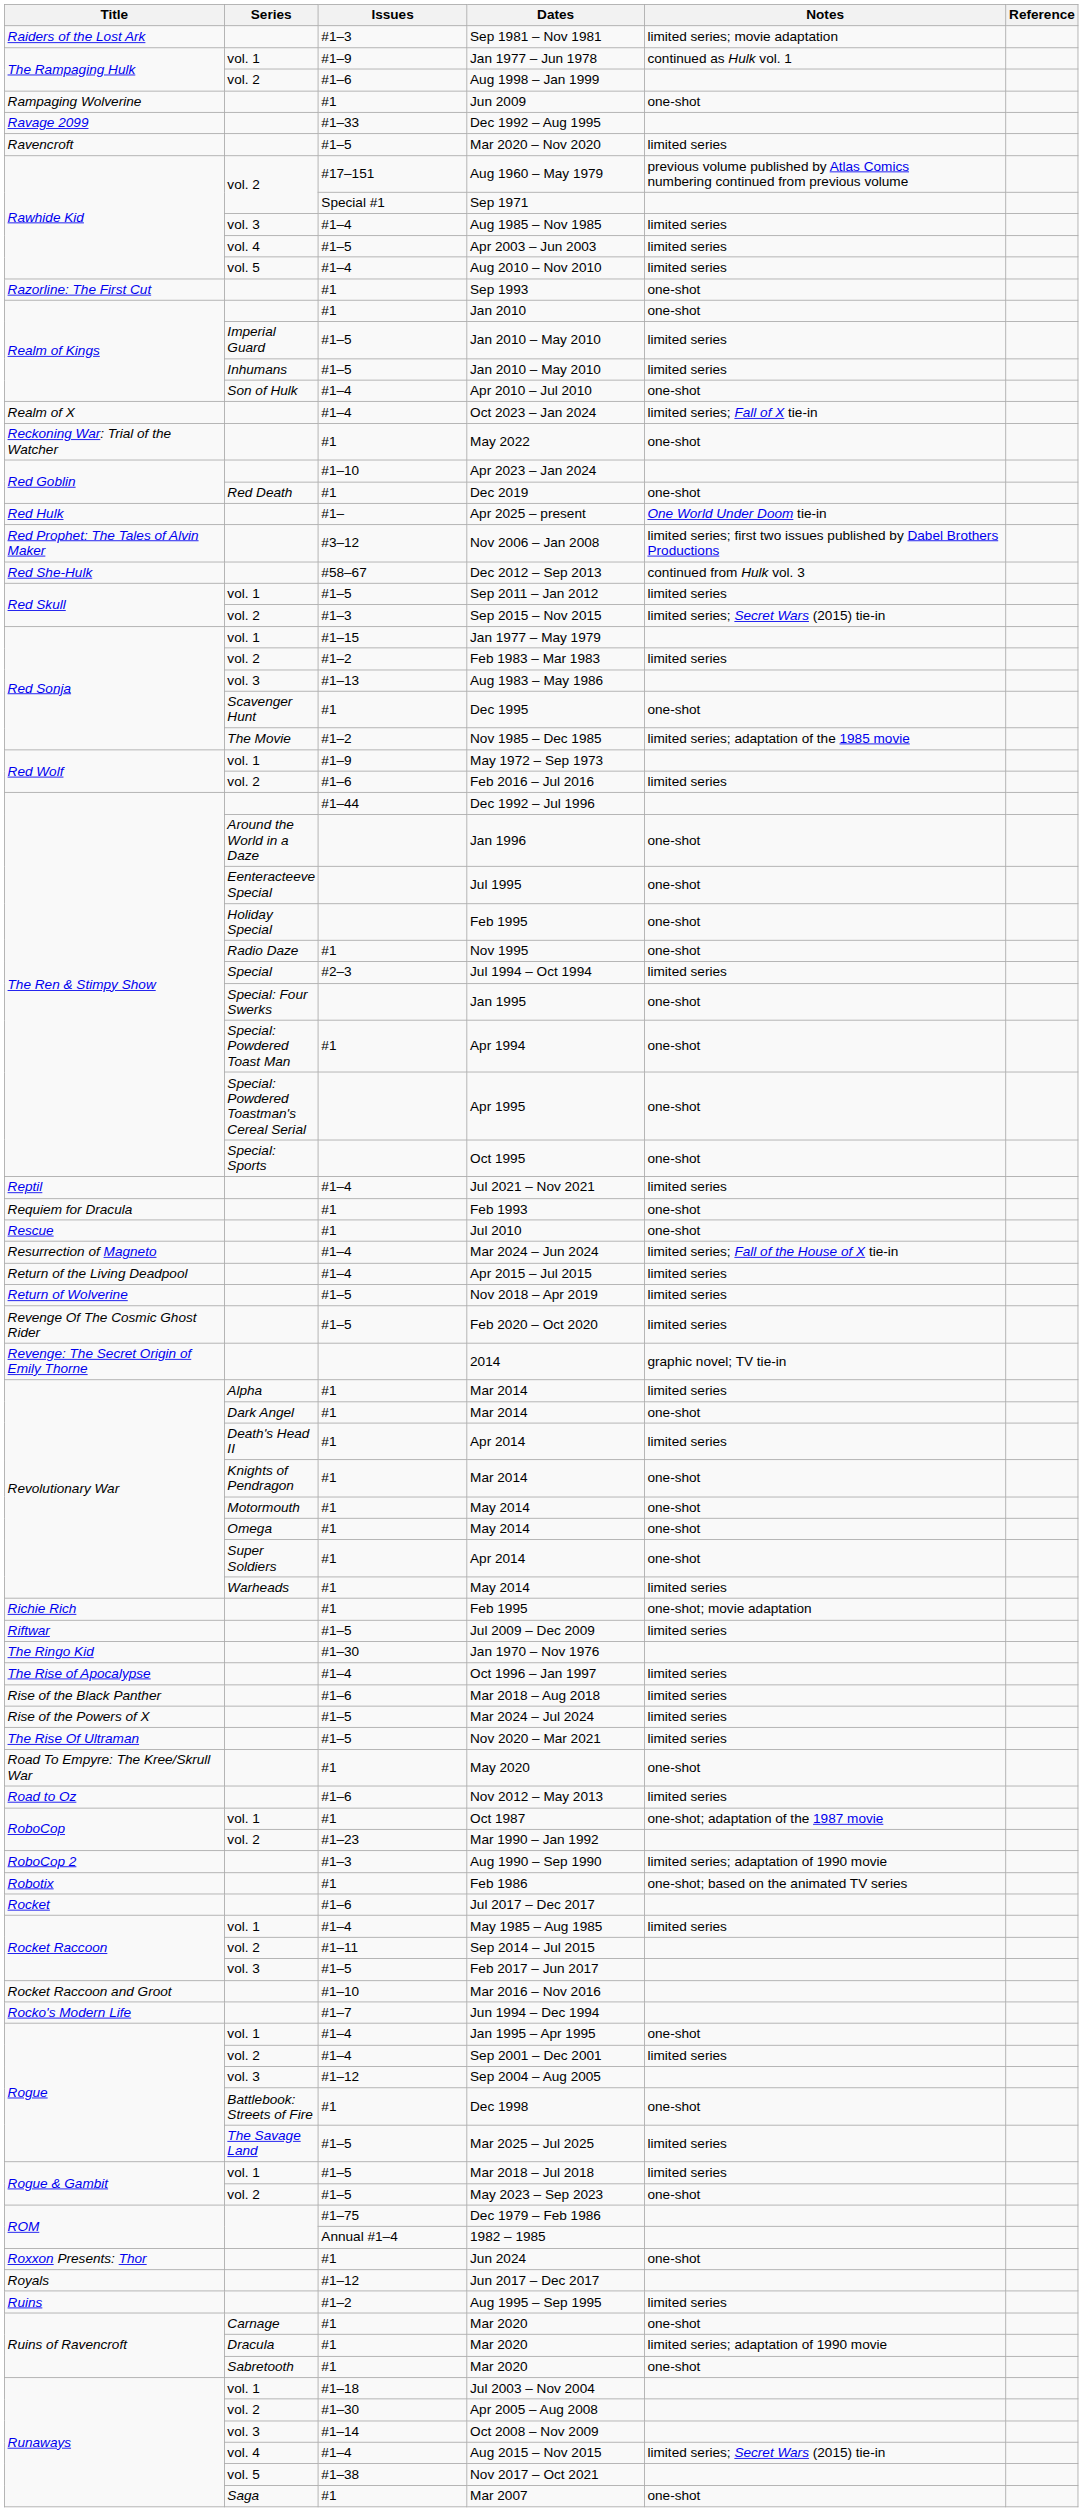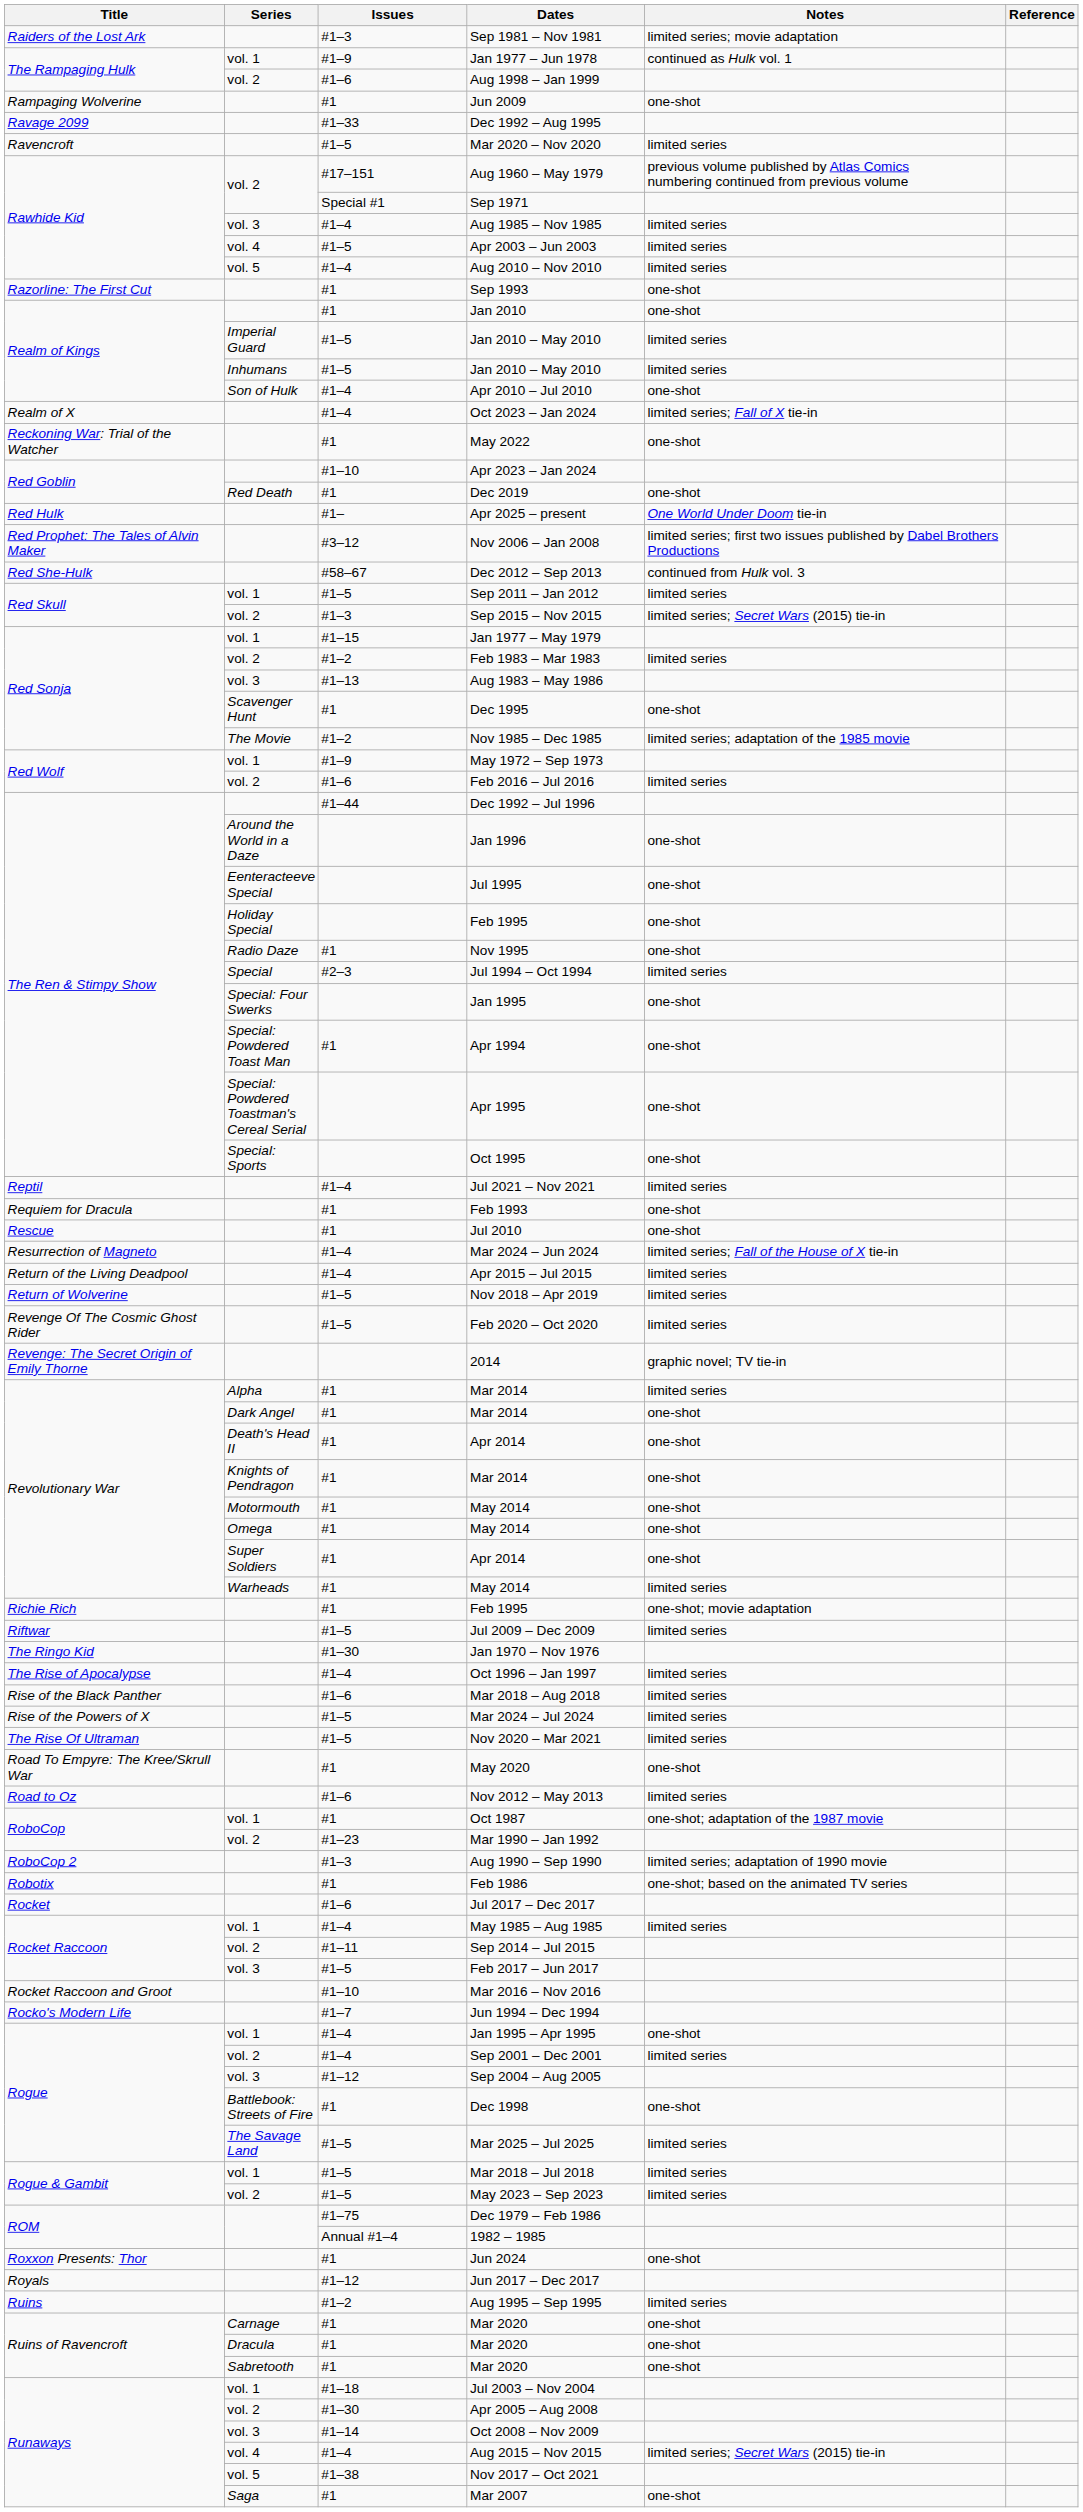Death's Head II / Apr 2014 | Notes: limited series -> one-shot
May 2023 – Sep 2023 | Notes: one-shot -> limited series
Dracula / Mar 2020 | Notes: limited series; adaptation of 1990 movie -> one-shot
